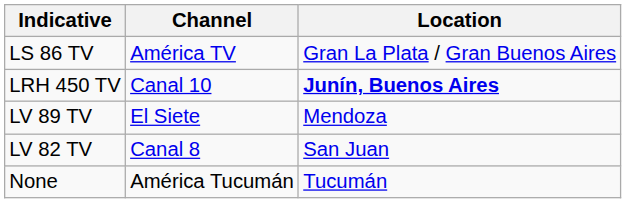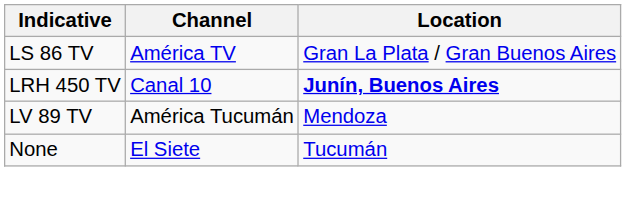LV 89 TV | Channel: El Siete -> América Tucumán
- row: LV 82 TV | Canal 8 | San Juan
None | Channel: América Tucumán -> El Siete
